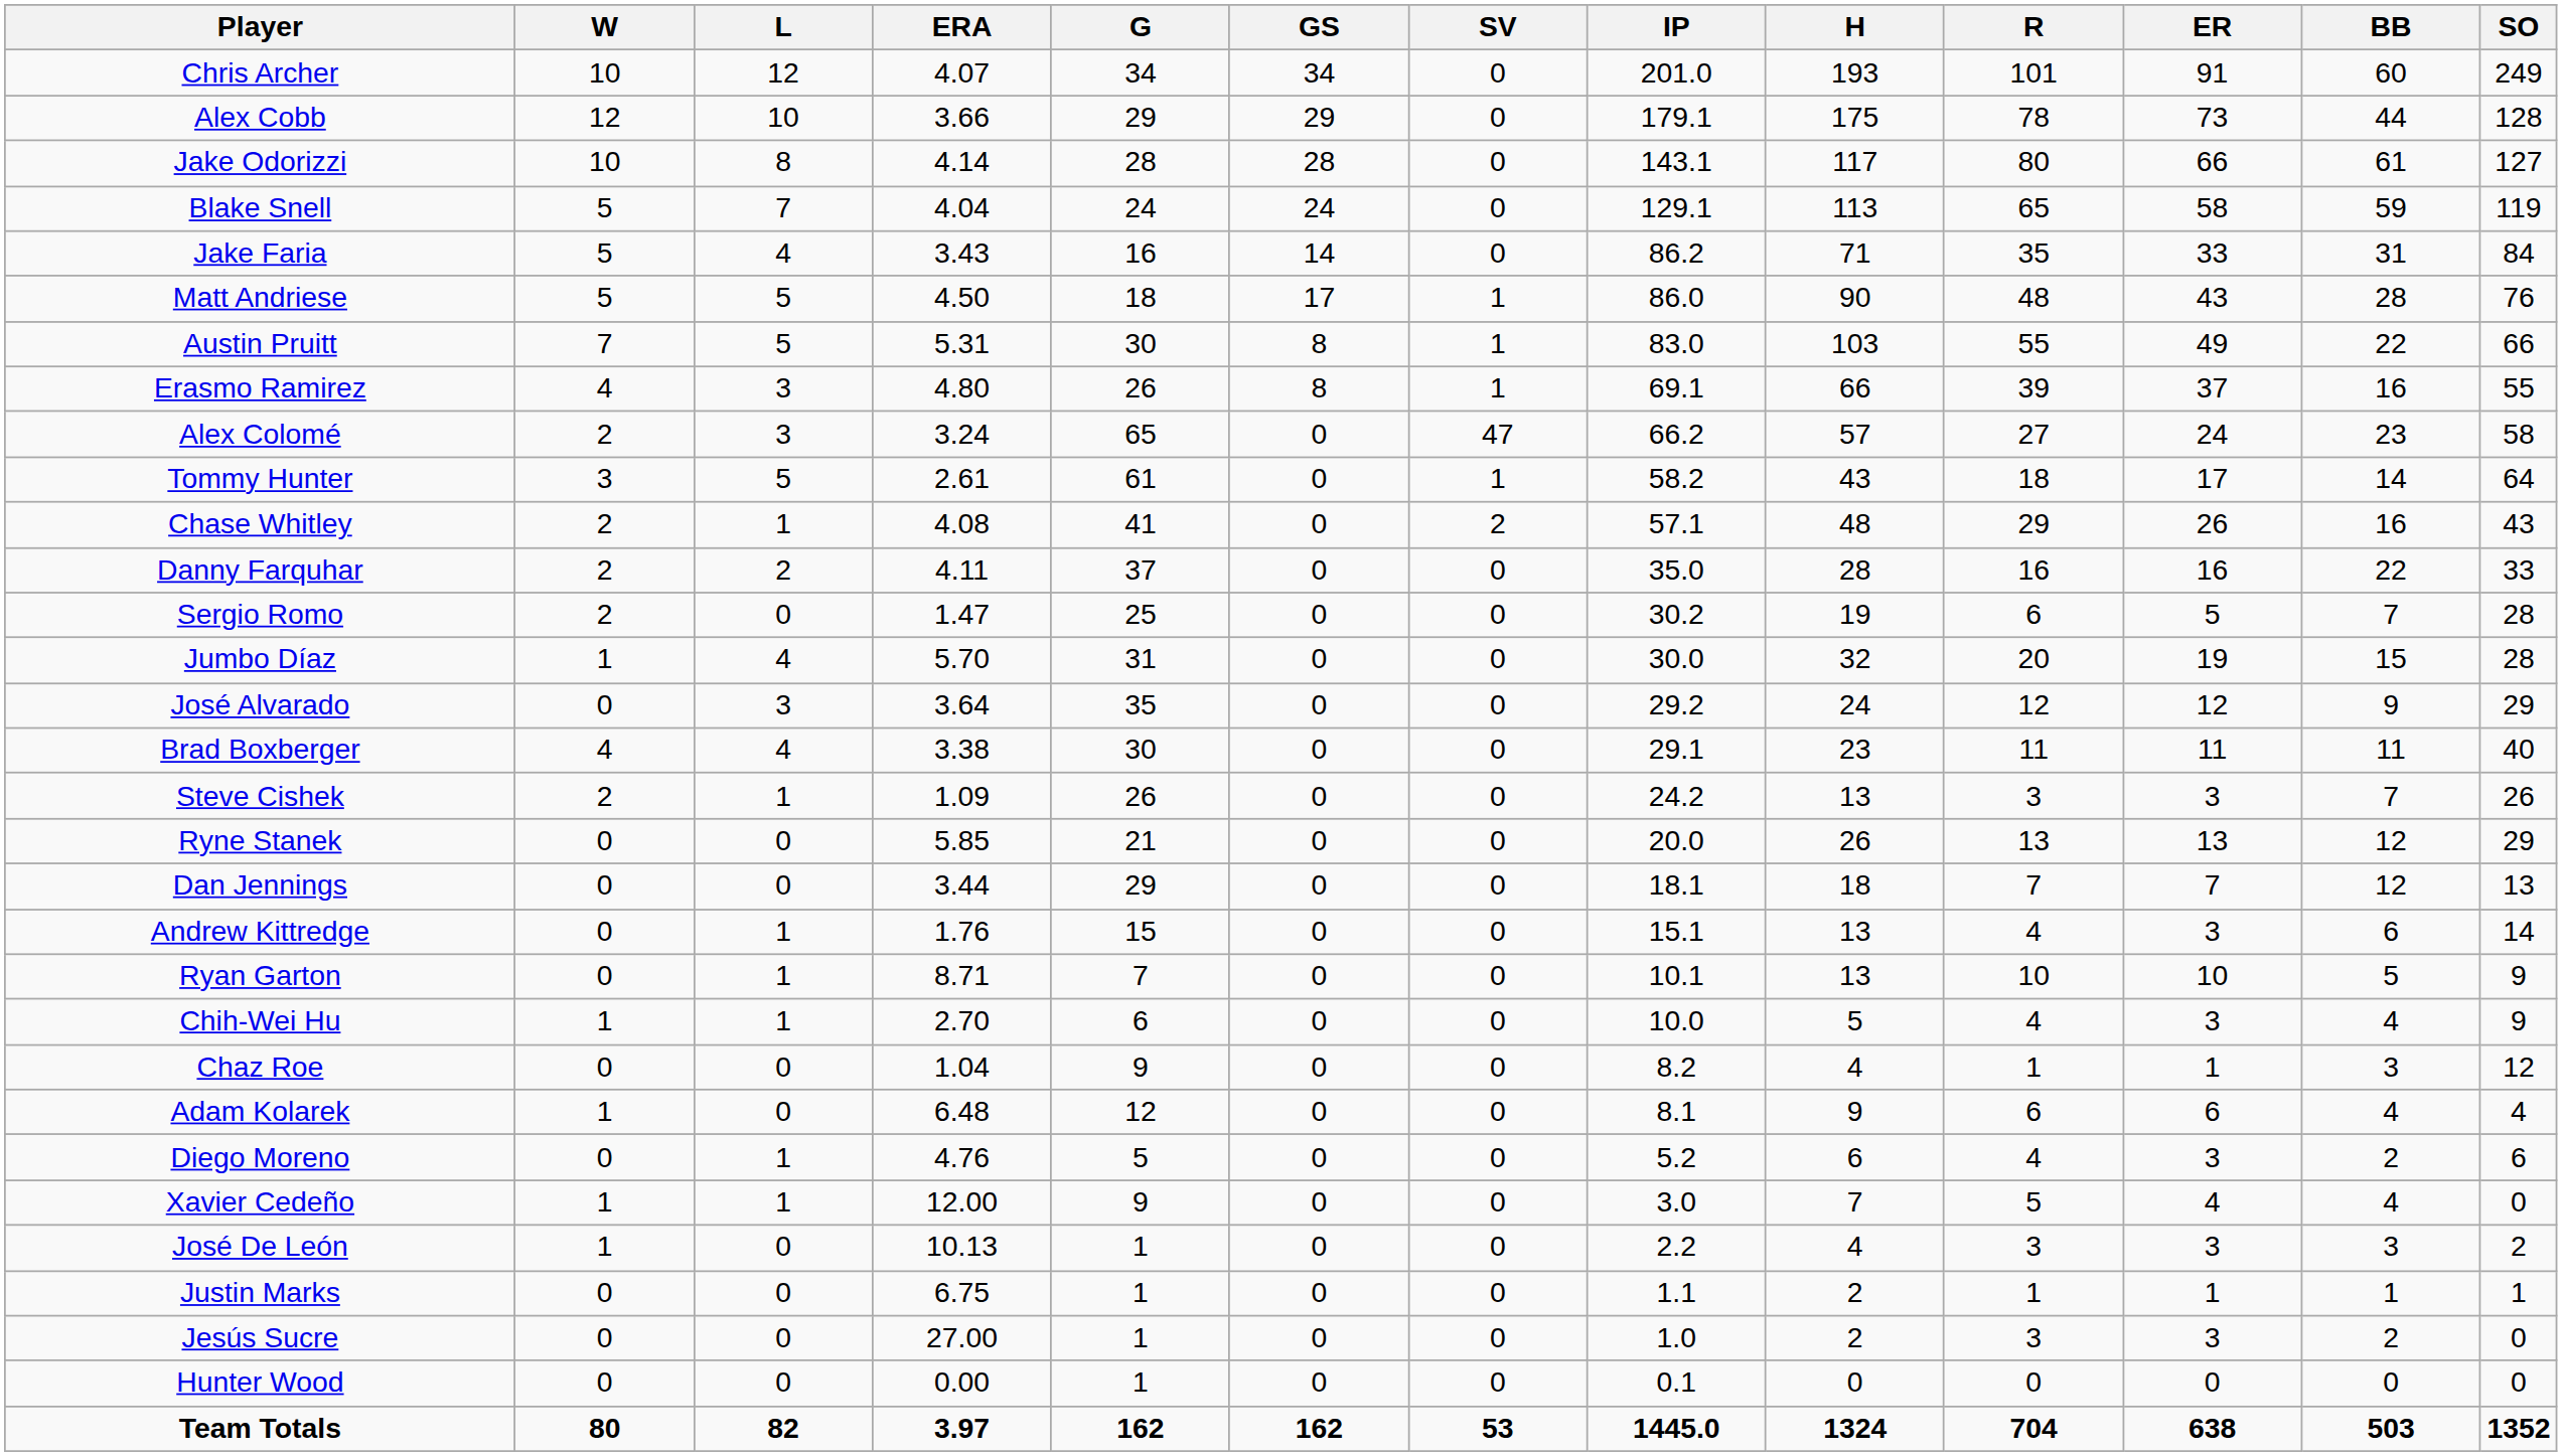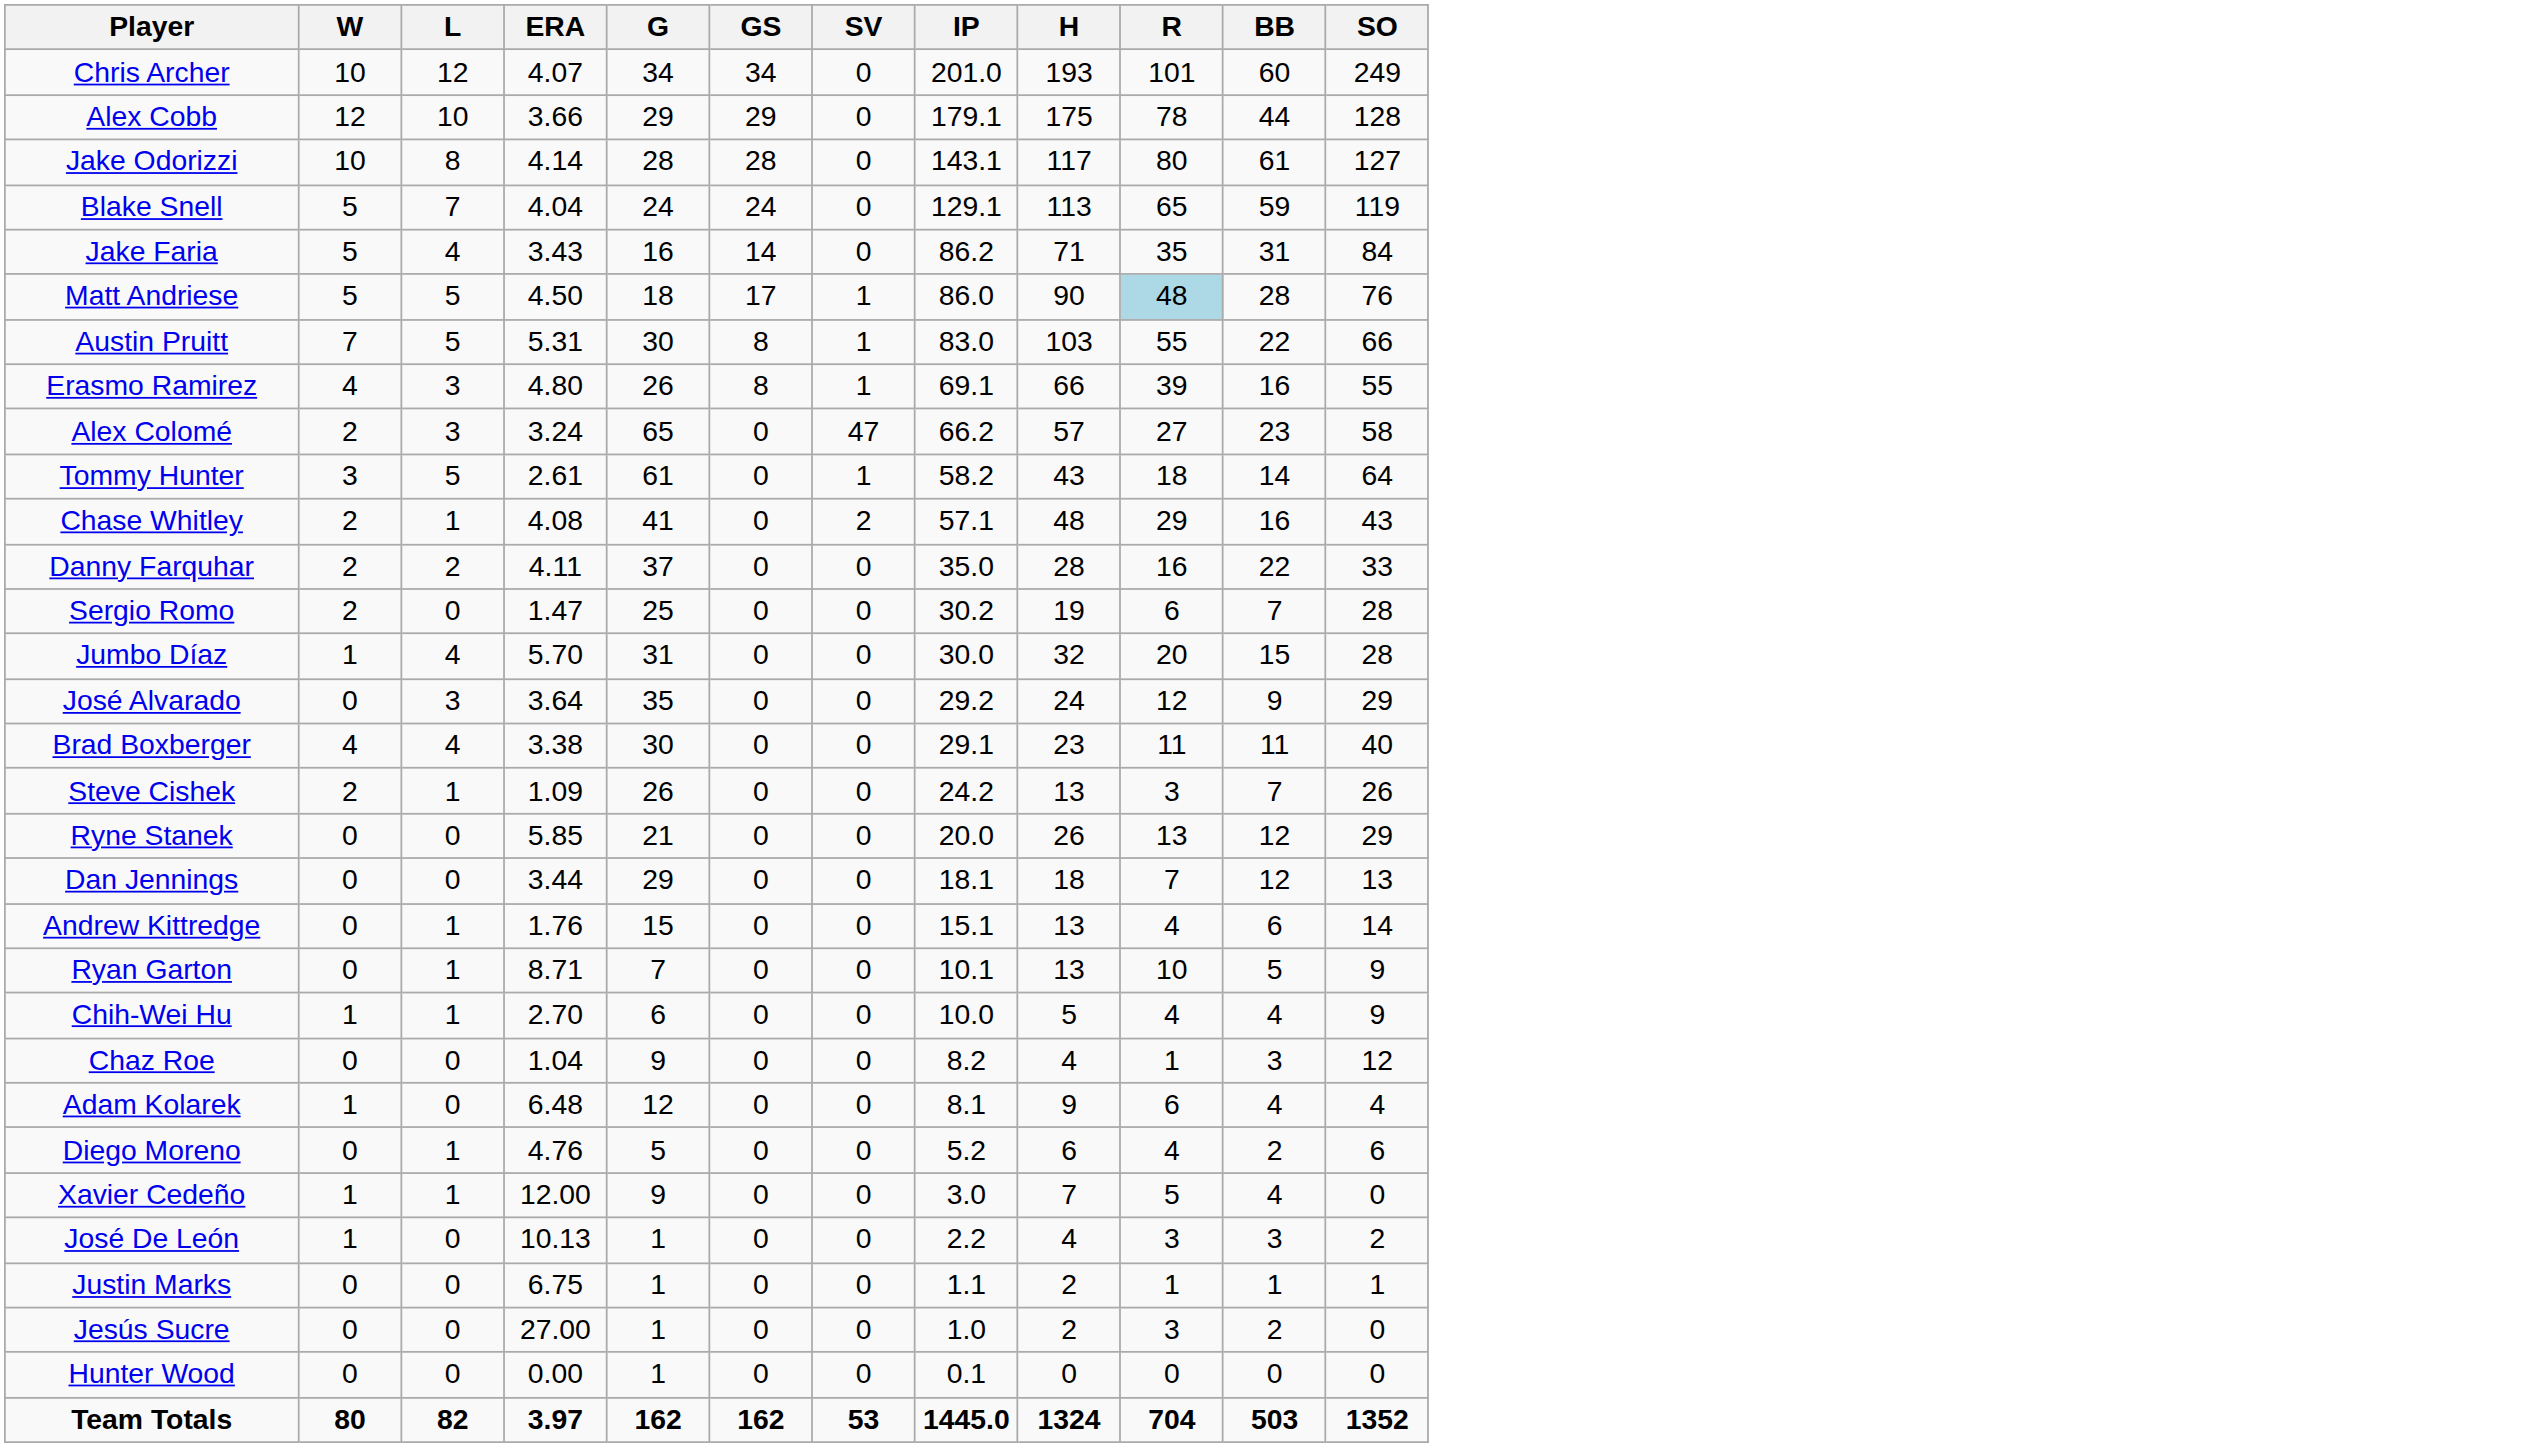- column: ER | 91 | 73 | 66 | 58 | 33 | 43 | 49 | 37 | 24 | 17 | 26 | 16 | 5 | 19 | 12 | 11 | 3 | 13 | 7 | 3 | 10 | 3 | 1 | 6 | 3 | 4 | 3 | 1 | 3 | 0 | 638
Matt Andriese | R: no background -> lightblue background
